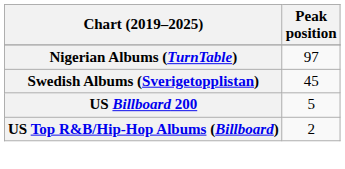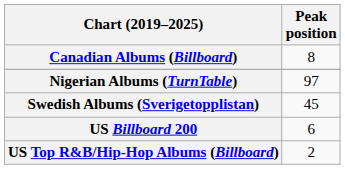+ row: Canadian Albums (Billboard) | 8
US Billboard 200 | Peak position: 5 -> 6
